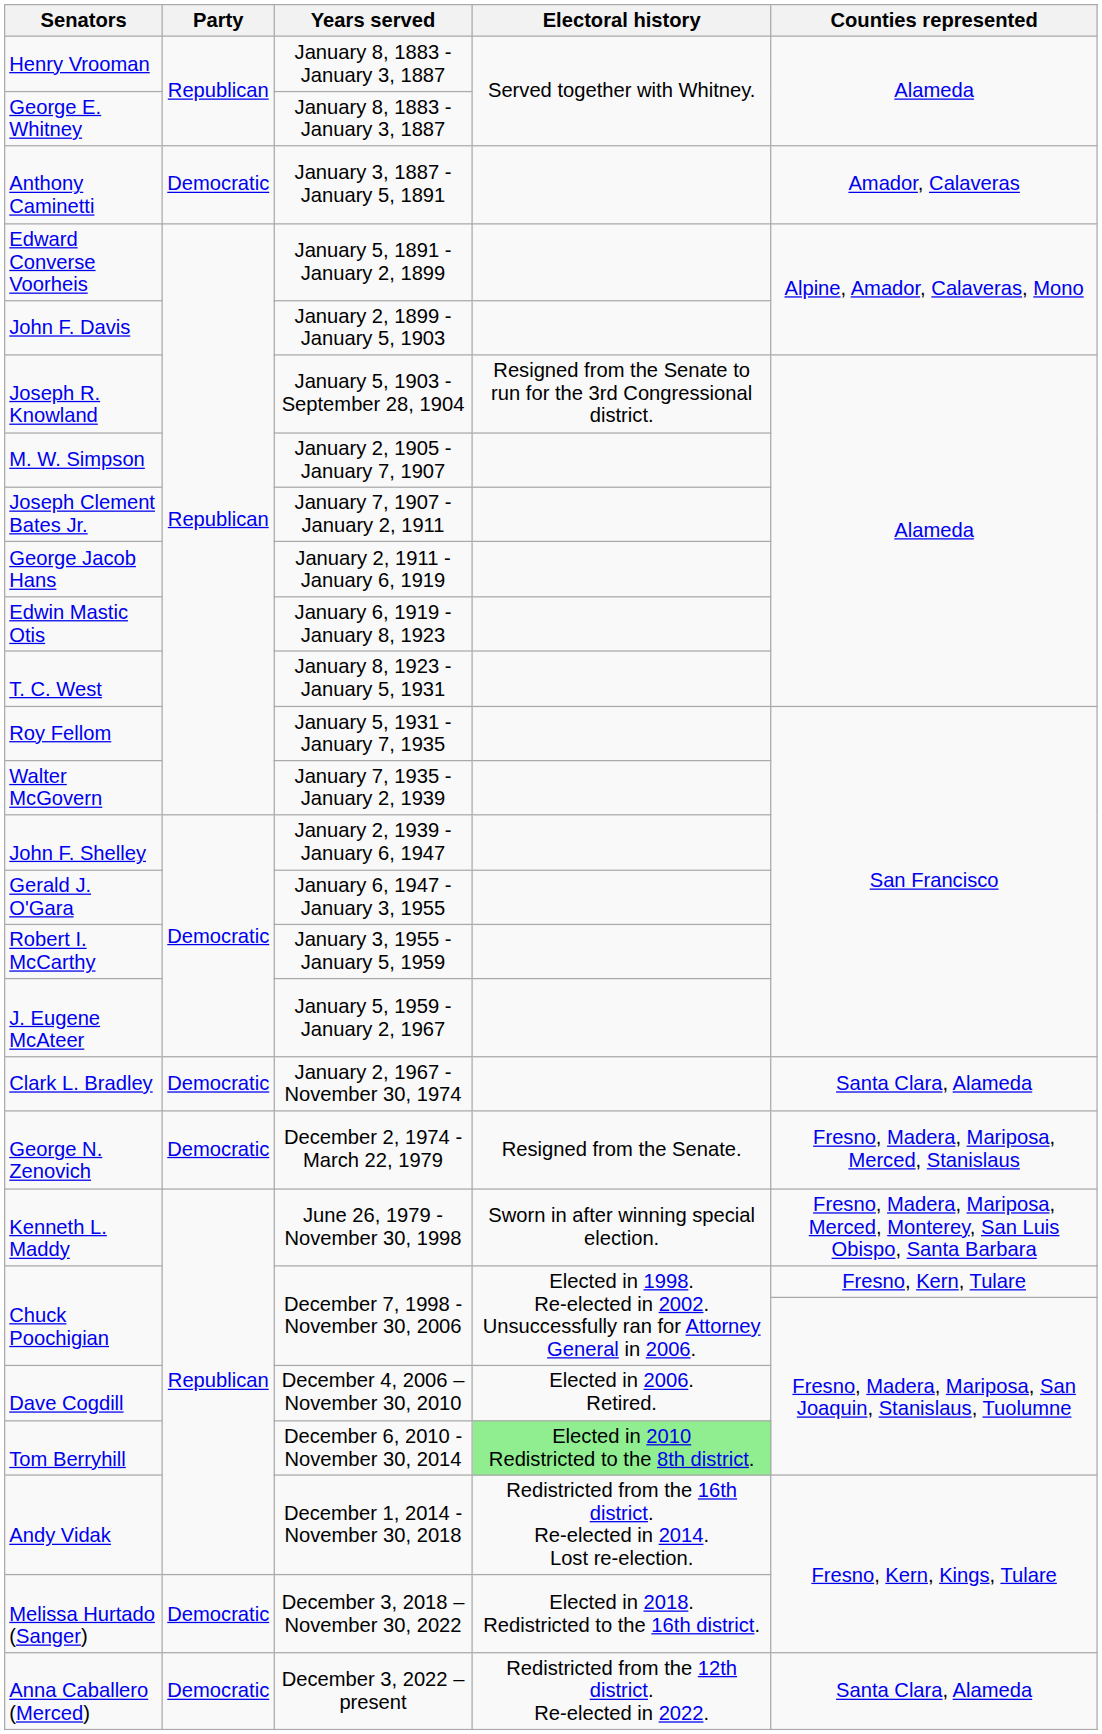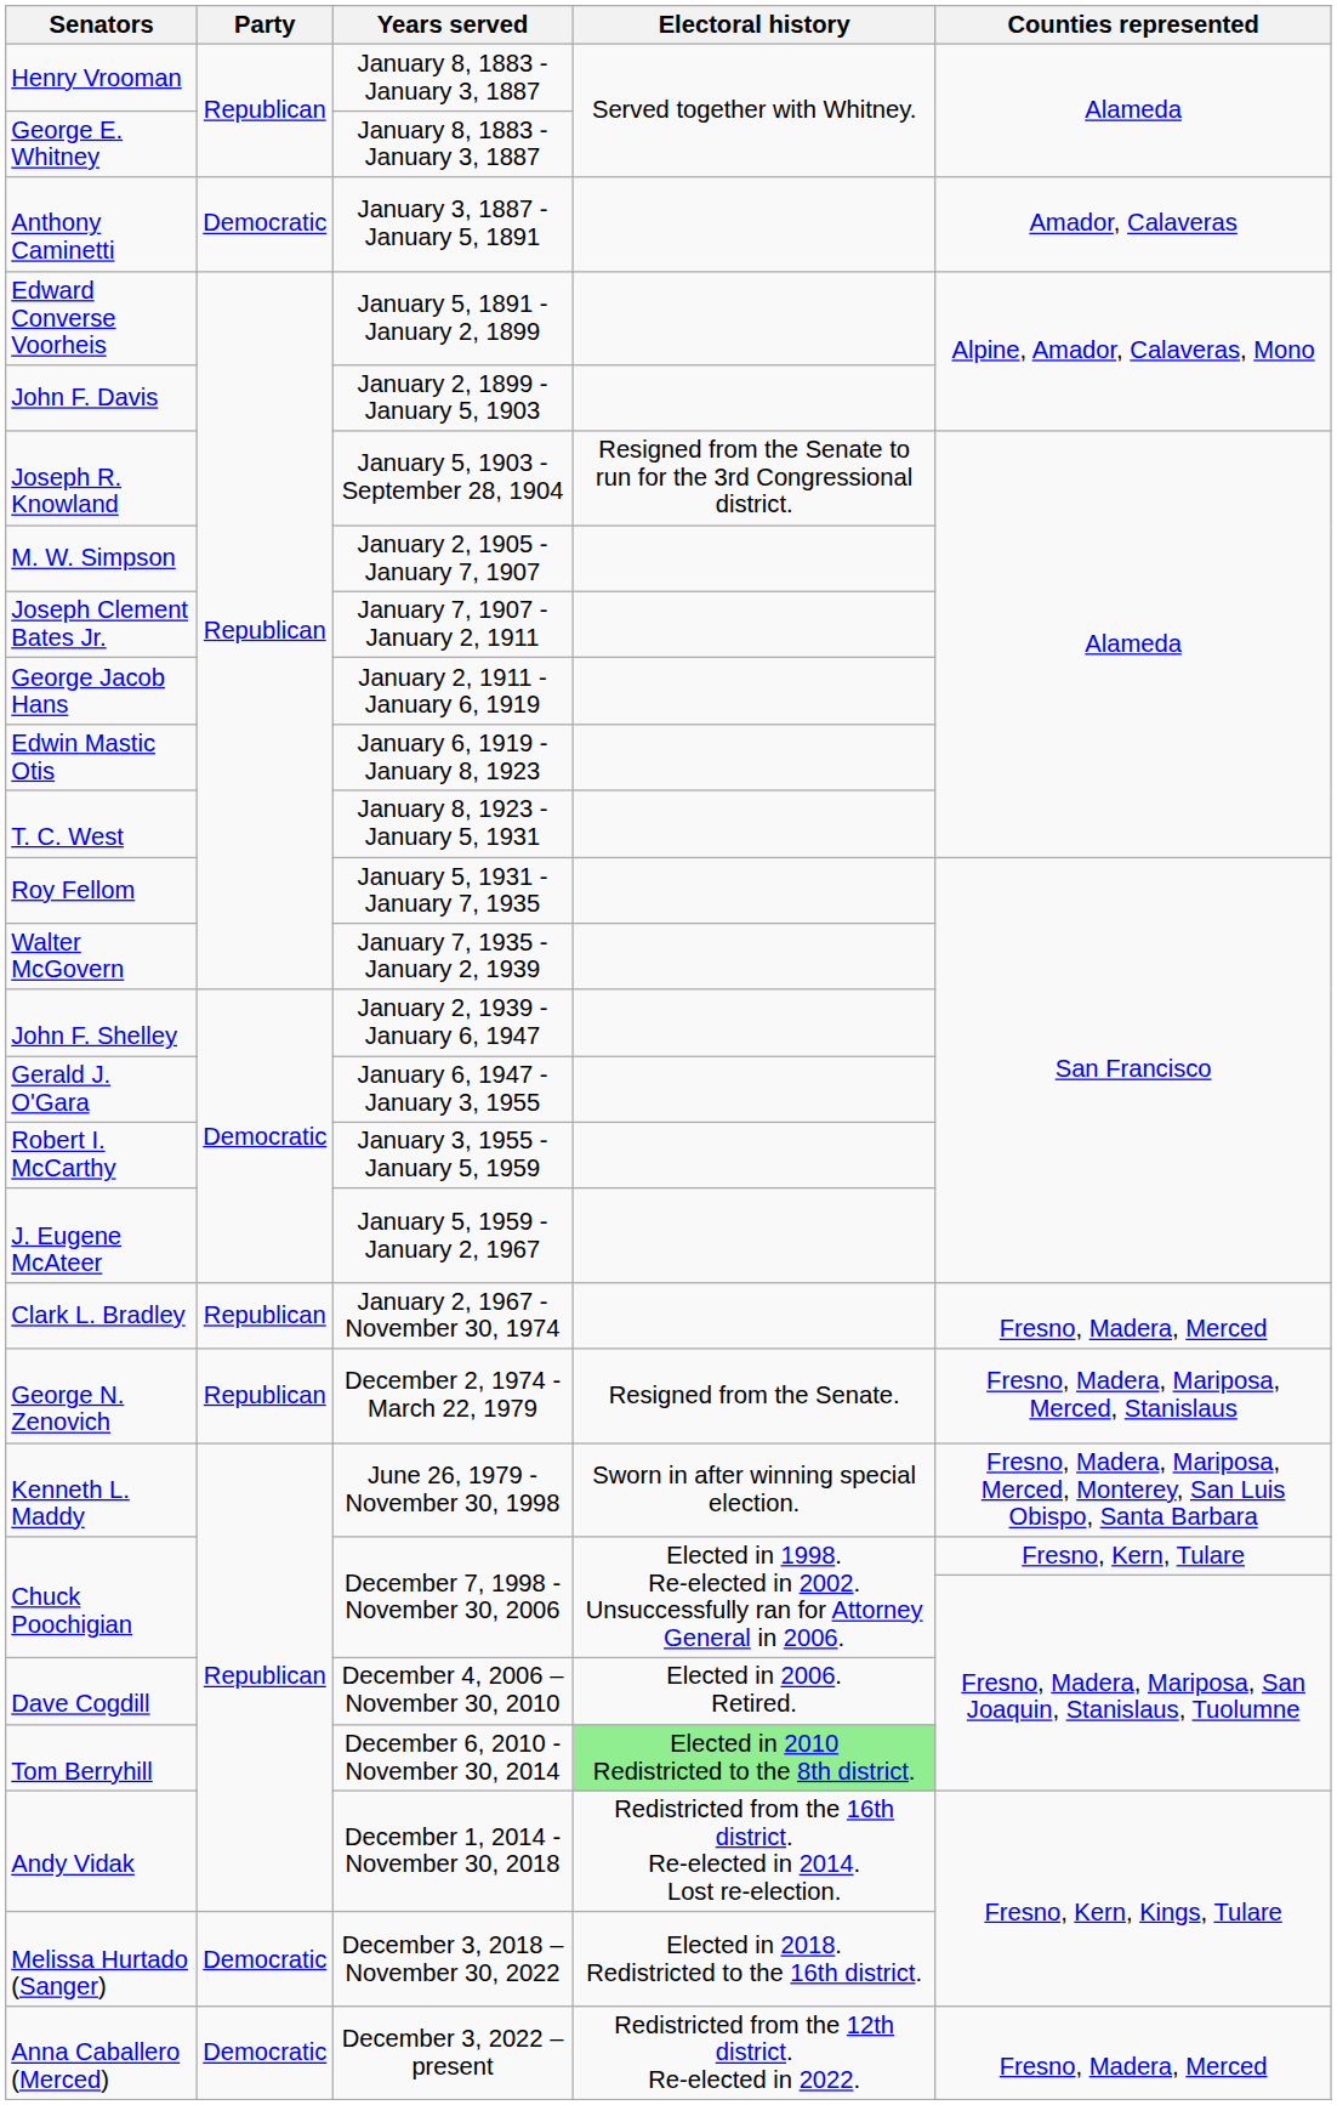Clark L. Bradley | Party: Democratic -> Republican
Clark L. Bradley | Counties represented: Santa Clara, Alameda -> Fresno, Madera, Merced
George N. Zenovich | Party: Democratic -> Republican
Anna Caballero (Merced) | Counties represented: Santa Clara, Alameda -> Fresno, Madera, Merced
